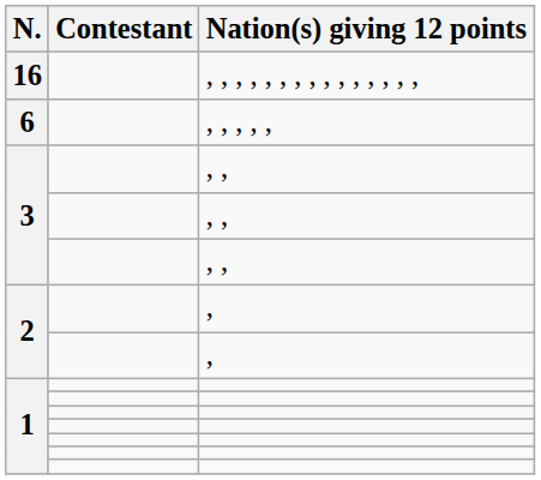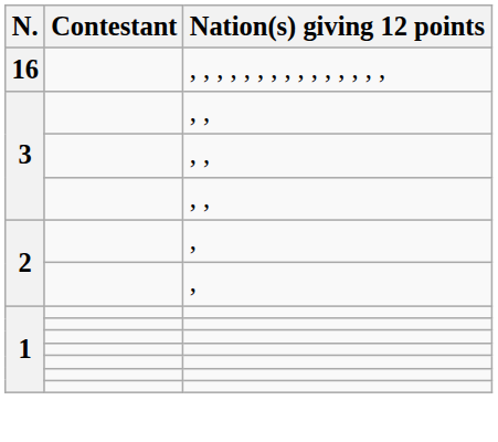- row: 6 | , , , , ,
